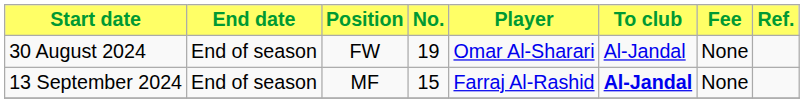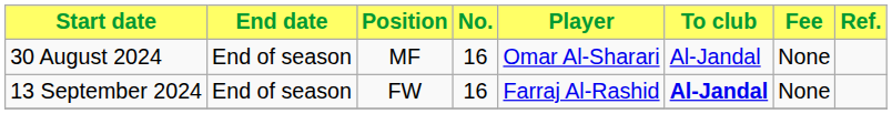30 August 2024 | Position: FW -> MF
30 August 2024 | No.: 19 -> 16
13 September 2024 | Position: MF -> FW
13 September 2024 | No.: 15 -> 16
